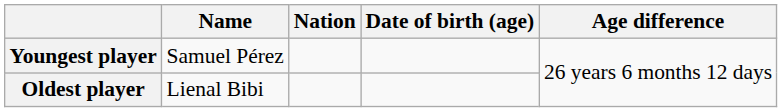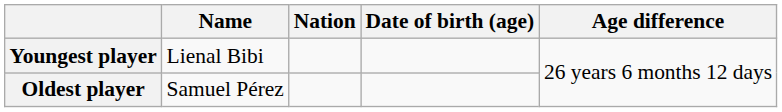Youngest player | Name: Samuel Pérez -> Lienal Bibi
Oldest player | Name: Lienal Bibi -> Samuel Pérez
